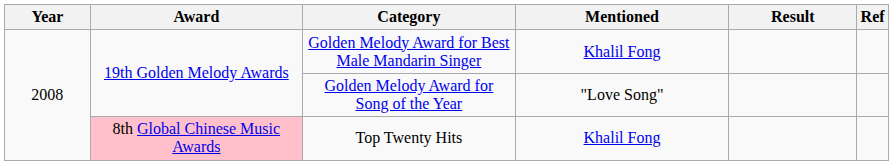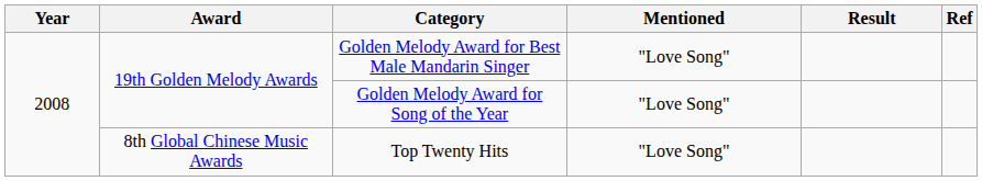Golden Melody Award for Best Male Mandarin Singer | Mentioned: Khalil Fong -> "Love Song"
Top Twenty Hits | Award: pink background -> no background
Top Twenty Hits | Mentioned: Khalil Fong -> "Love Song"
